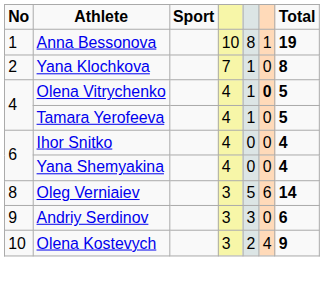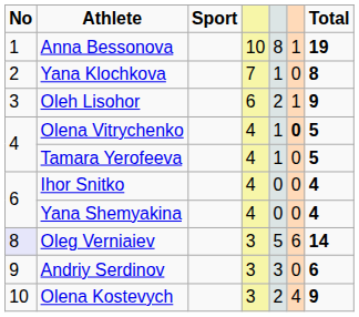+ row: 3 | Oleh Lisohor | 6 | 2 | 1 | 9
Oleg Verniaiev | No: no background -> lavender background
